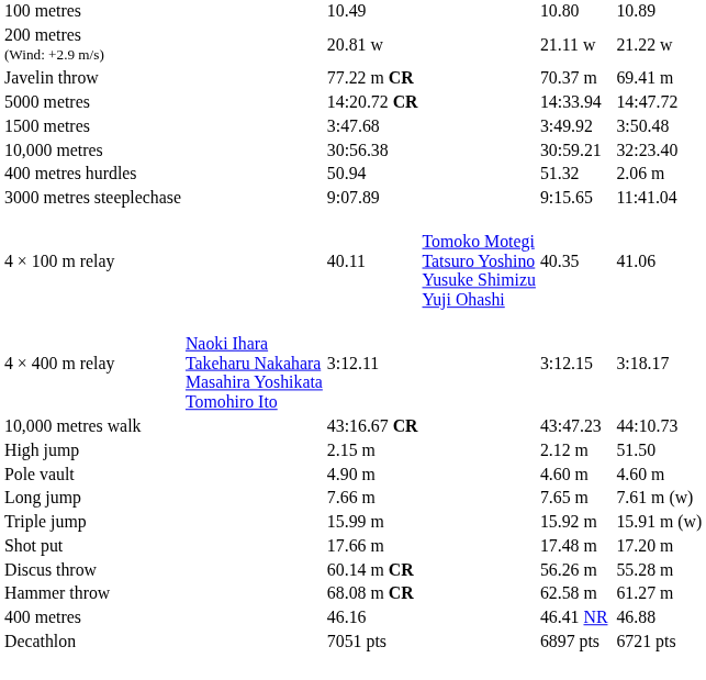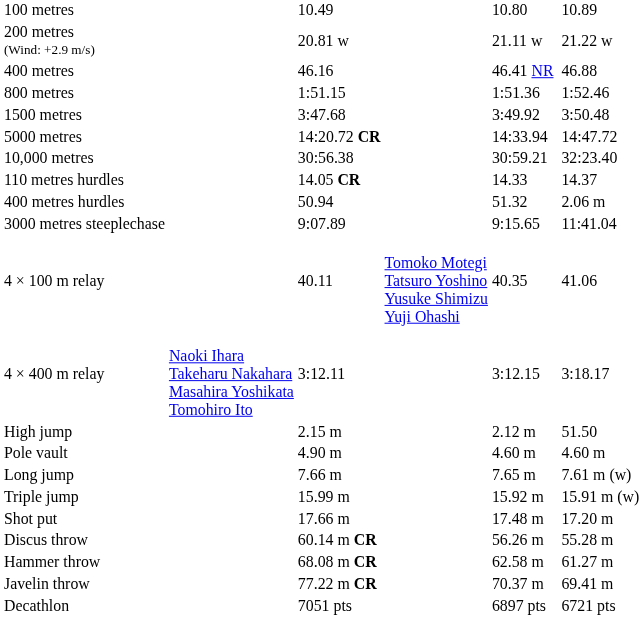rows swapped: 400 metres <-> Javelin throw
+ row: 800 metres | 1:51.15 | 1:51.36 | 1:52.46
rows swapped: 1500 metres <-> 5000 metres
+ row: 110 metres hurdles | 14.05 CR | 14.33 | 14.37
- row: 10,000 metres walk | 43:16.67 CR | 43:47.23 | 44:10.73
